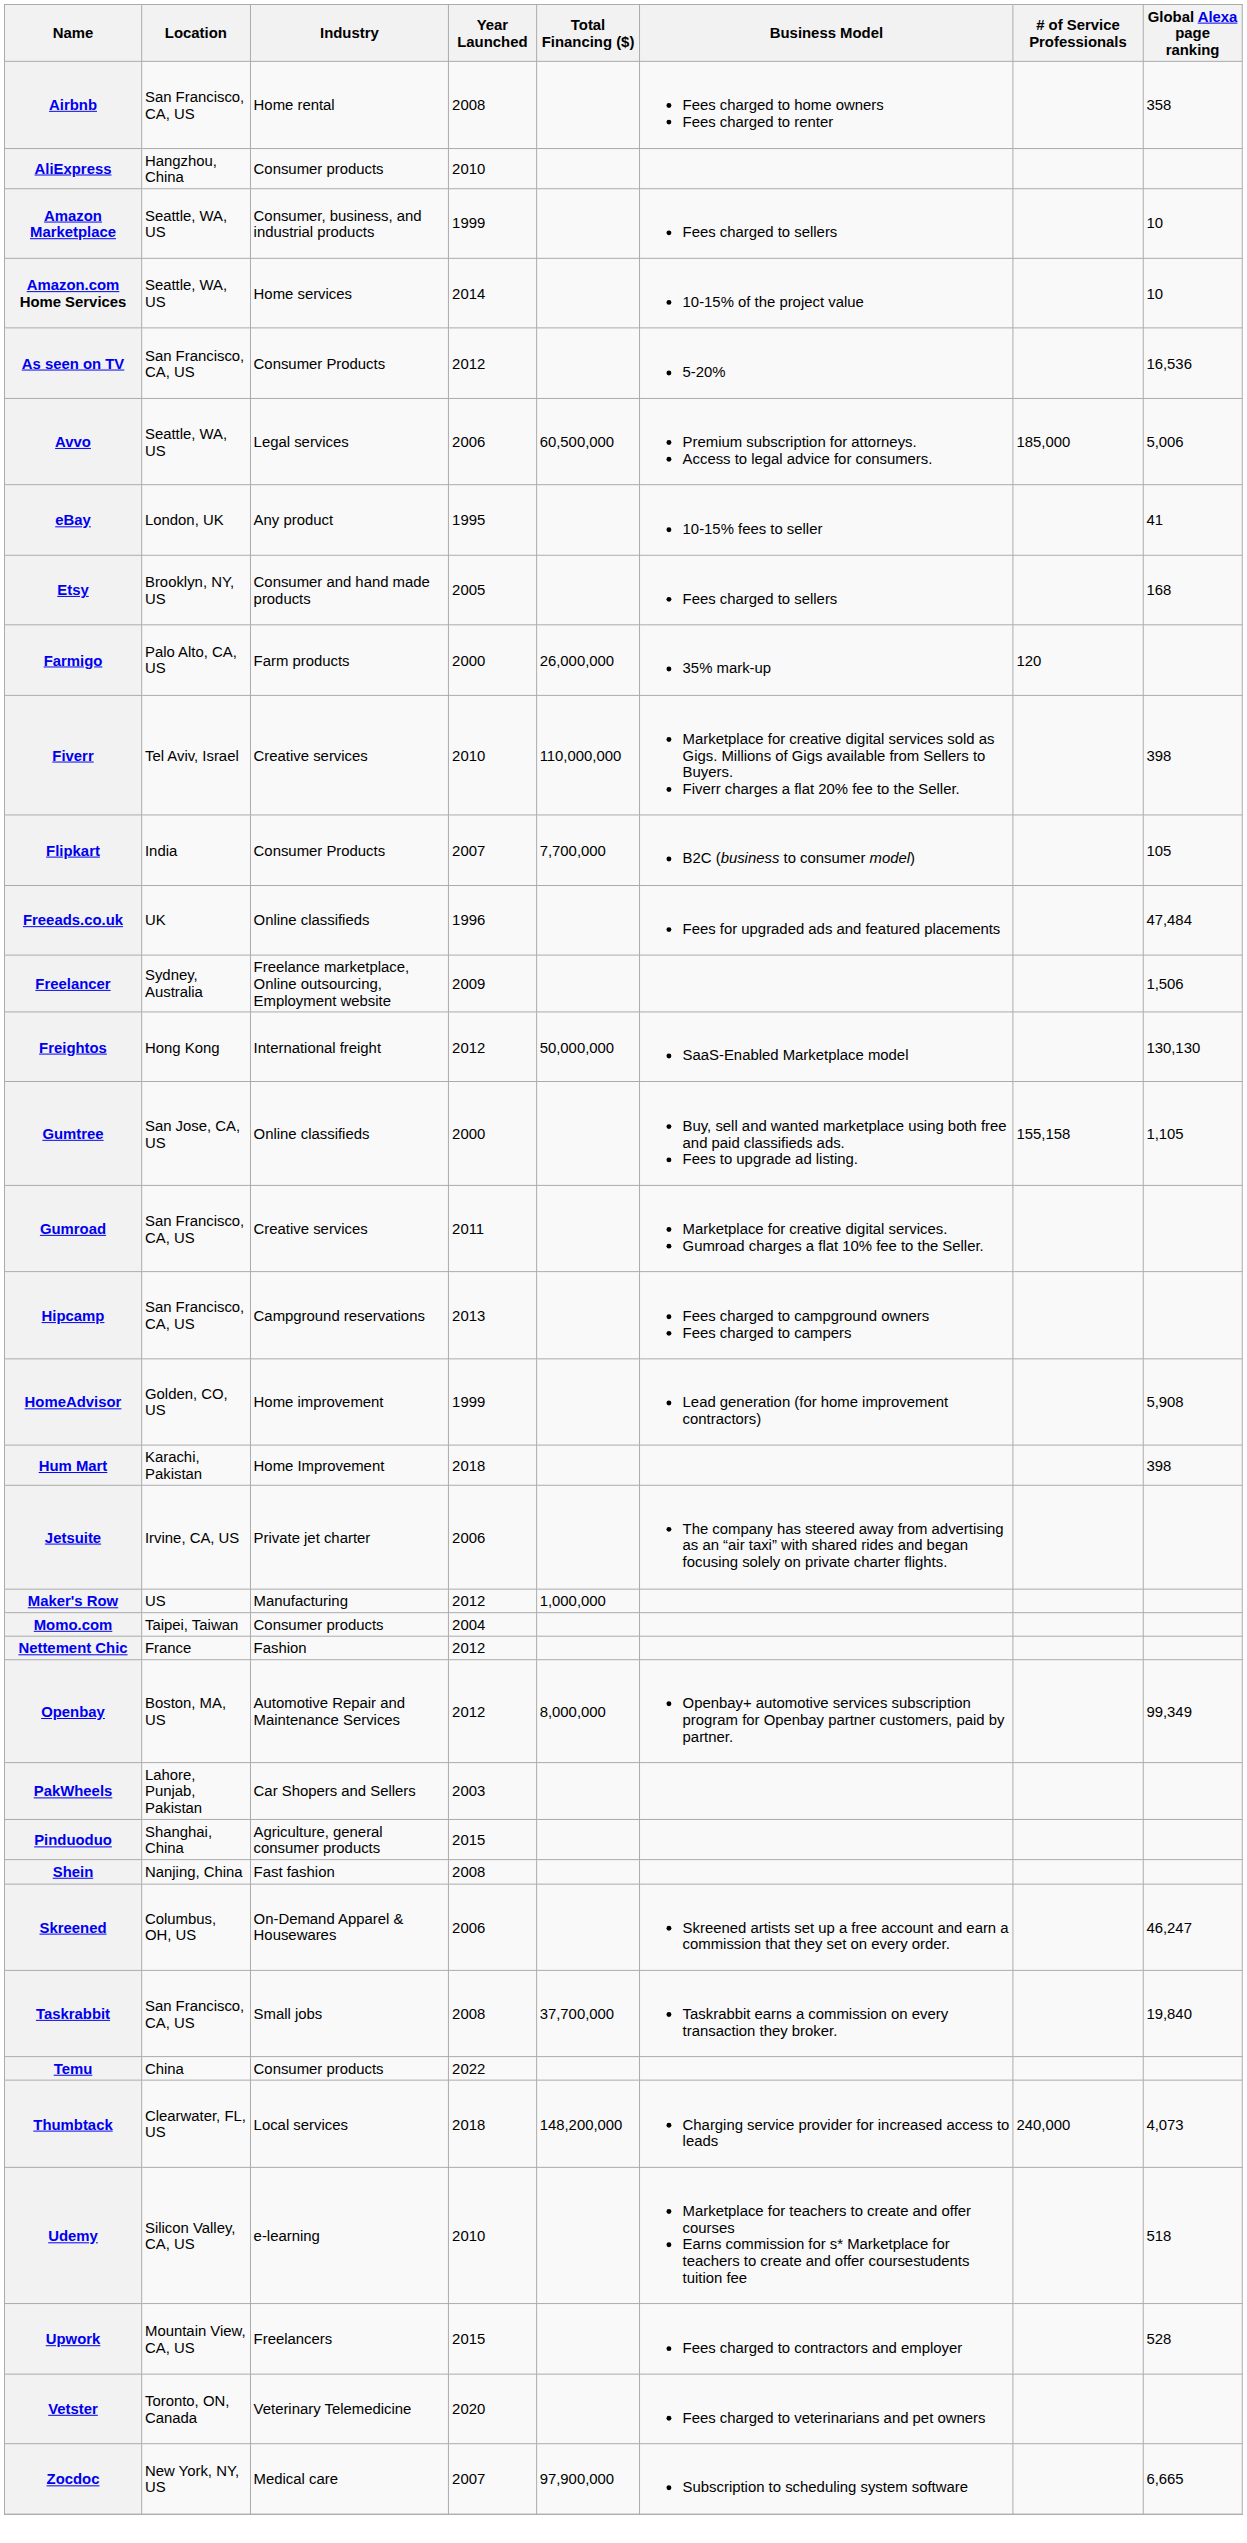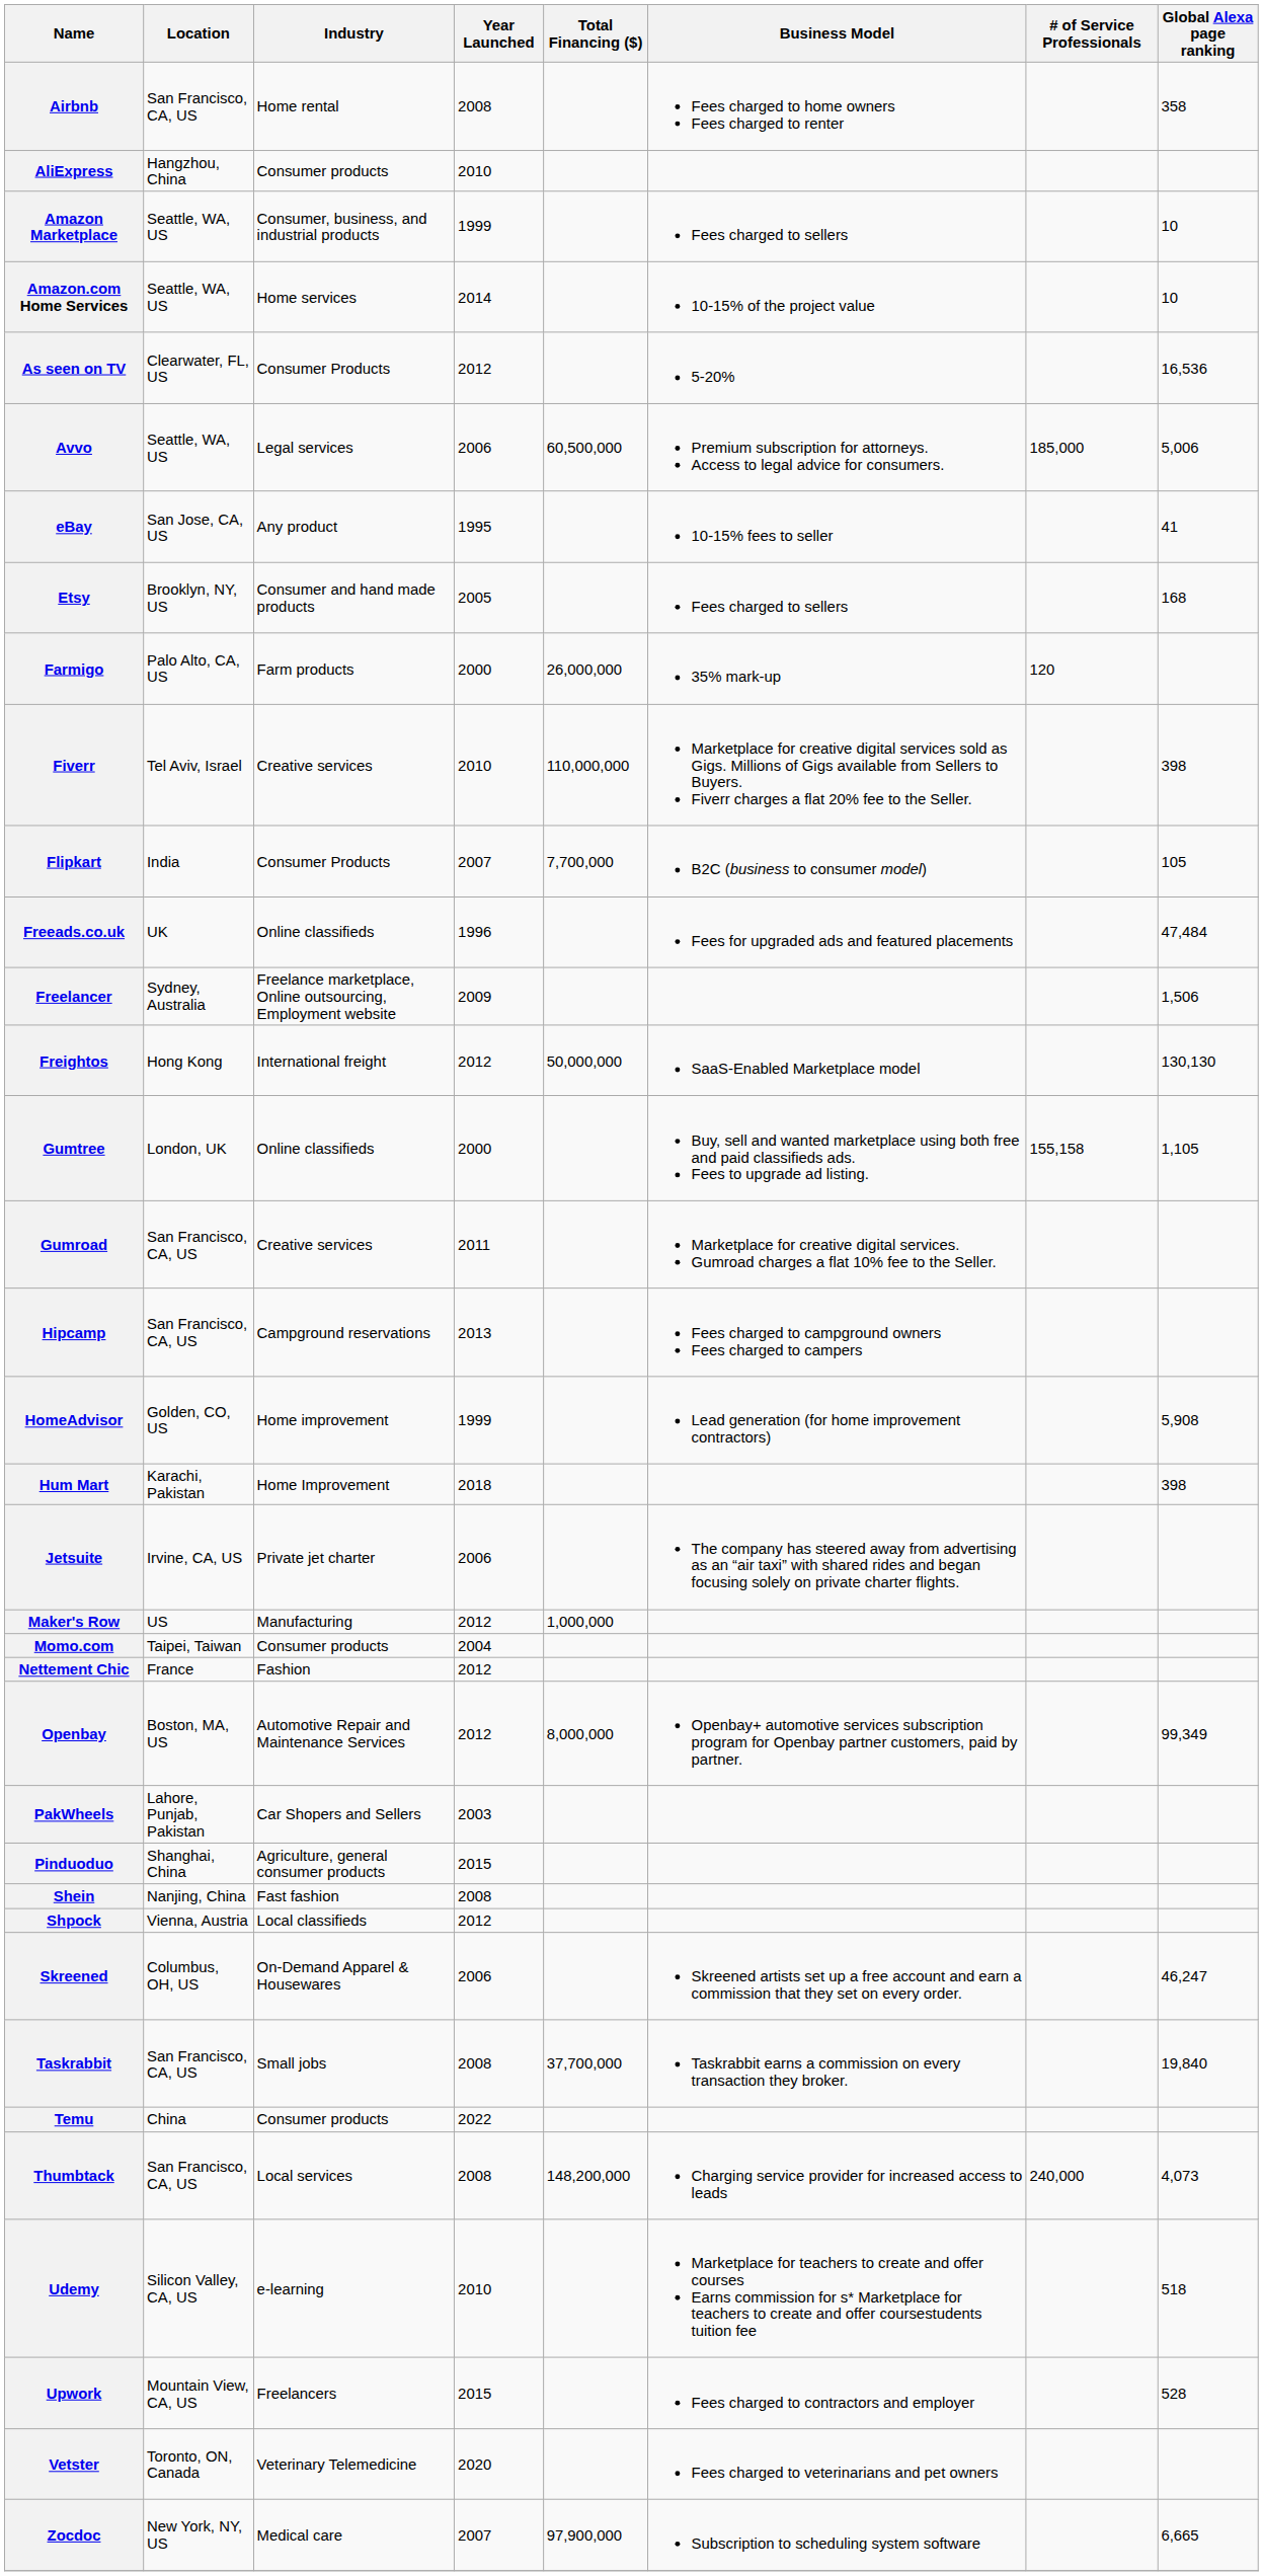As seen on TV | Location: San Francisco, CA, US -> Clearwater, FL, US
eBay | Location: London, UK -> San Jose, CA, US
Gumtree | Location: San Jose, CA, US -> London, UK
+ row: Shpock | Vienna, Austria | Local classifieds | 2012
Thumbtack | Location: Clearwater, FL, US -> San Francisco, CA, US
Thumbtack | Year Launched: 2018 -> 2008
